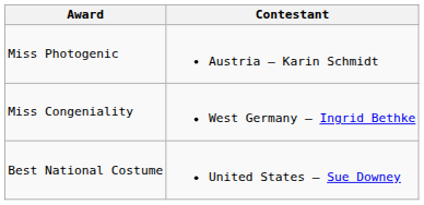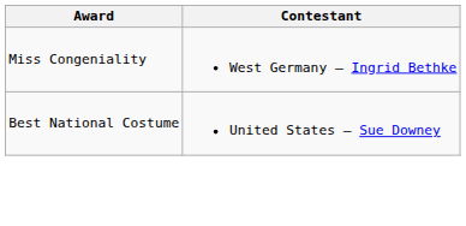- row: Miss Photogenic | Austria – Karin Schmidt
